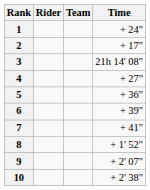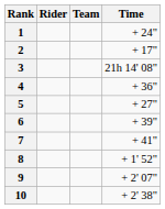4 | Time: + 27" -> + 36"
5 | Time: + 36" -> + 27"
